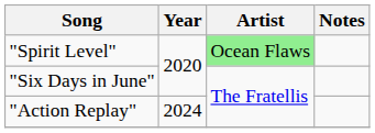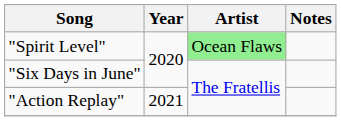"Action Replay" | Year: 2024 -> 2021
